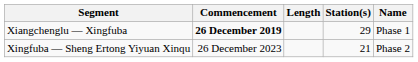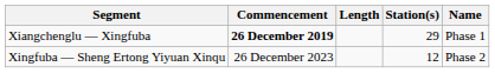Xingfuba — Sheng Ertong Yiyuan Xinqu | Station(s): 21 -> 12
